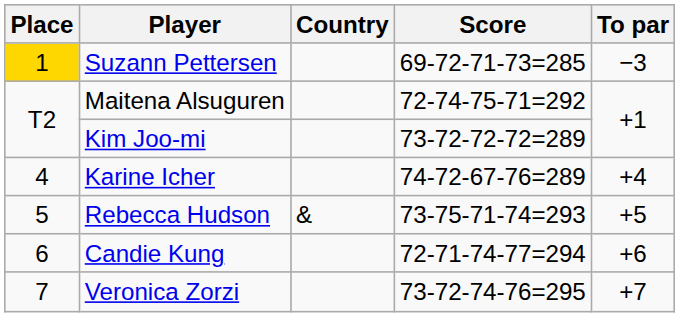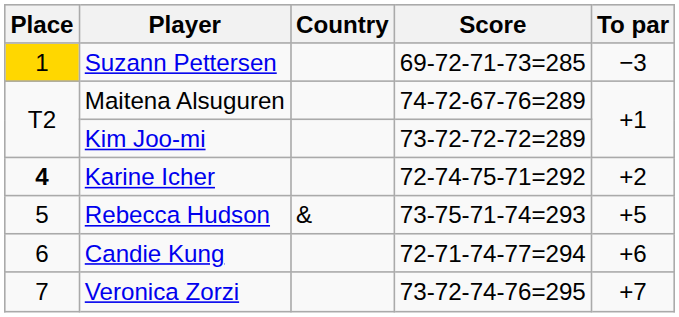Maitena Alsuguren | Score: 72-74-75-71=292 -> 74-72-67-76=289
Karine Icher | Place: normal -> bold
Karine Icher | Score: 74-72-67-76=289 -> 72-74-75-71=292
Karine Icher | To par: +4 -> +2
